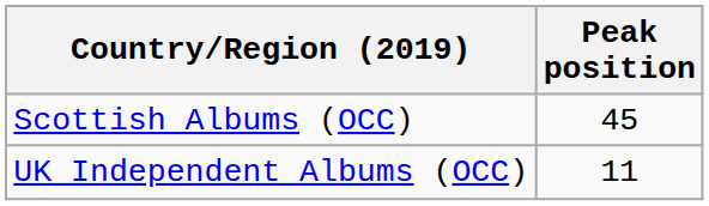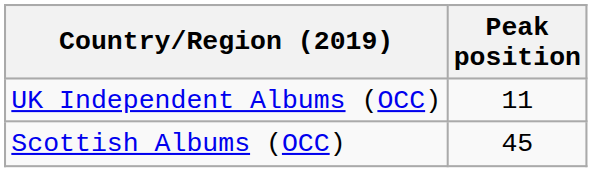rows swapped: Scottish Albums (OCC) <-> UK Independent Albums (OCC)
